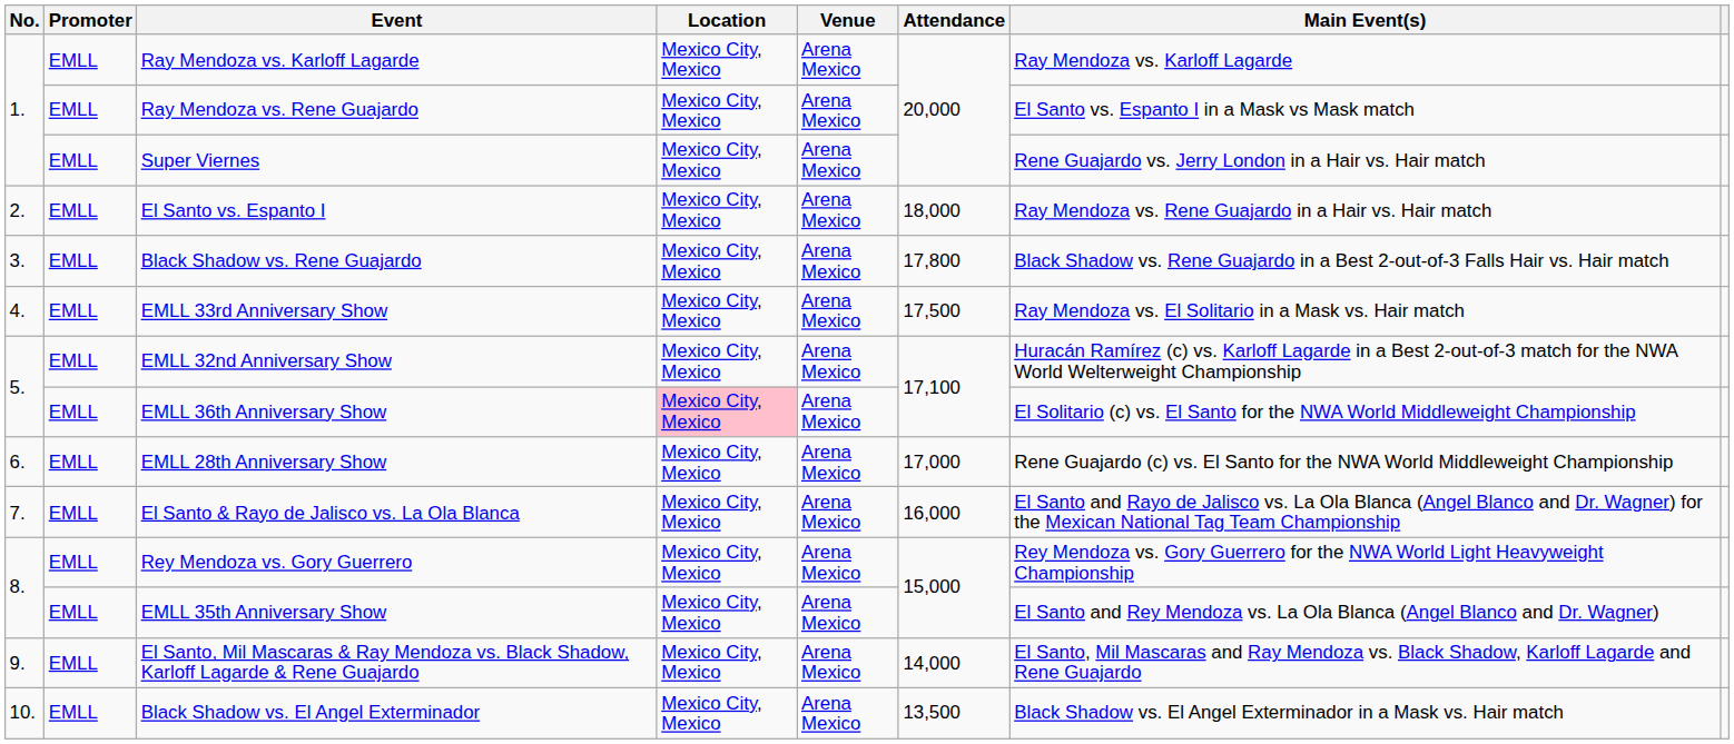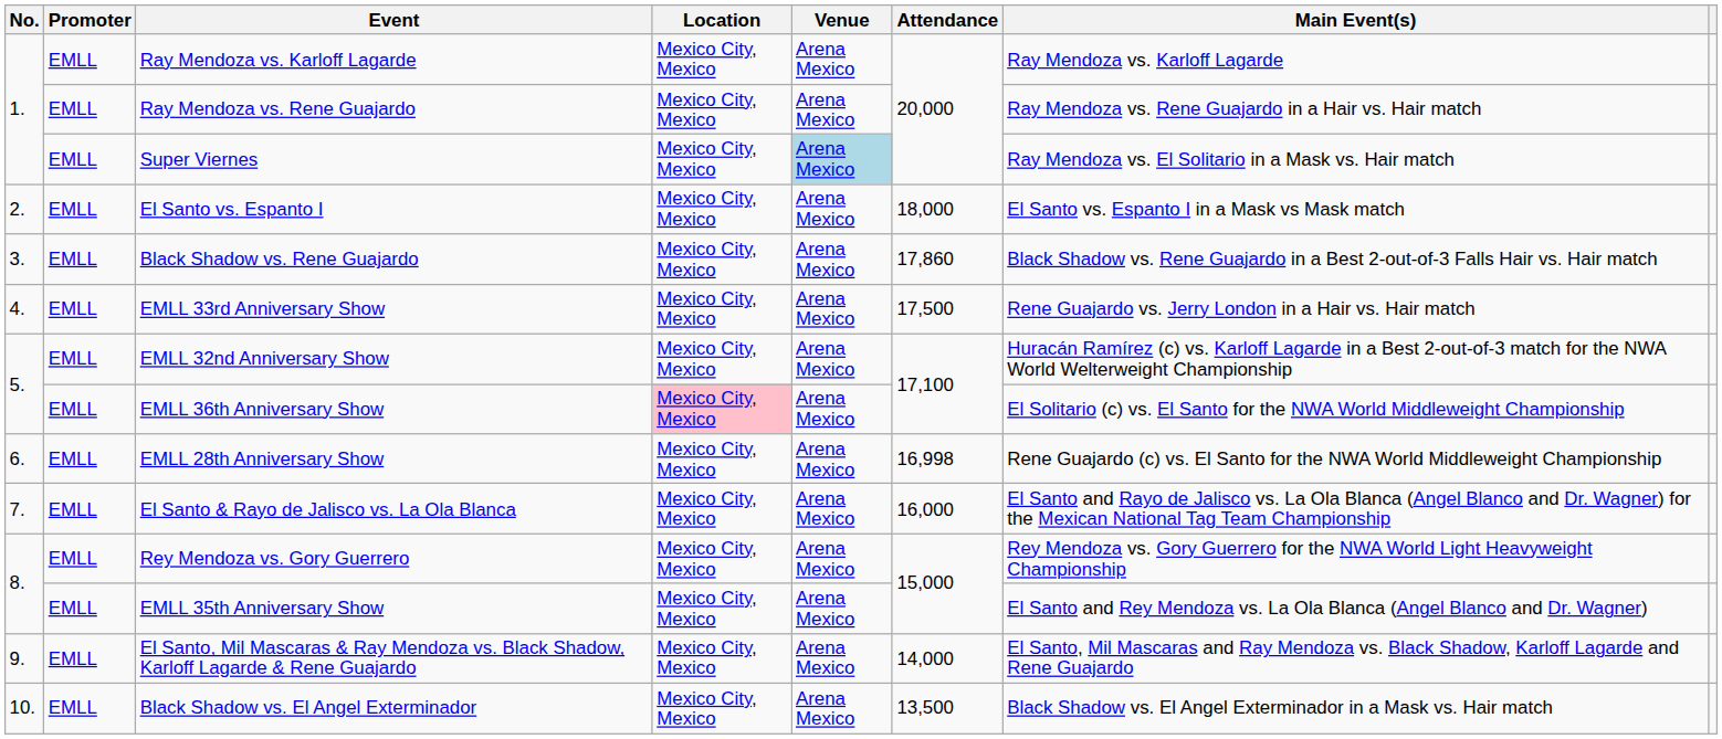Ray Mendoza vs. Rene Guajardo | Main Event(s): El Santo vs. Espanto I in a Mask vs Mask match -> Ray Mendoza vs. Rene Guajardo in a Hair vs. Hair match
Super Viernes | Venue: no background -> lightblue background
Super Viernes | Main Event(s): Rene Guajardo vs. Jerry London in a Hair vs. Hair match -> Ray Mendoza vs. El Solitario in a Mask vs. Hair match
El Santo vs. Espanto I | Main Event(s): Ray Mendoza vs. Rene Guajardo in a Hair vs. Hair match -> El Santo vs. Espanto I in a Mask vs Mask match
Black Shadow vs. Rene Guajardo | Attendance: 17,800 -> 17,860
EMLL 33rd Anniversary Show | Main Event(s): Ray Mendoza vs. El Solitario in a Mask vs. Hair match -> Rene Guajardo vs. Jerry London in a Hair vs. Hair match
EMLL 28th Anniversary Show | Attendance: 17,000 -> 16,998
